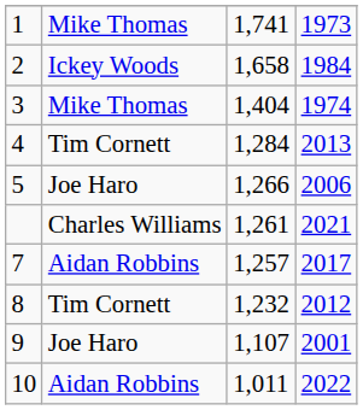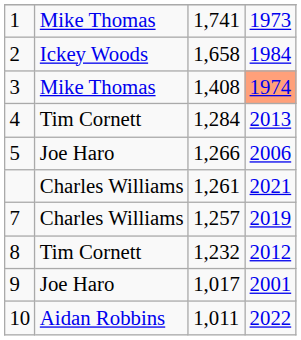3 | column 3: 1,404 -> 1,408
3 | column 4: no background -> lightsalmon background
7 | column 2: Aidan Robbins -> Charles Williams
7 | column 4: 2017 -> 2019
9 | column 3: 1,107 -> 1,017
